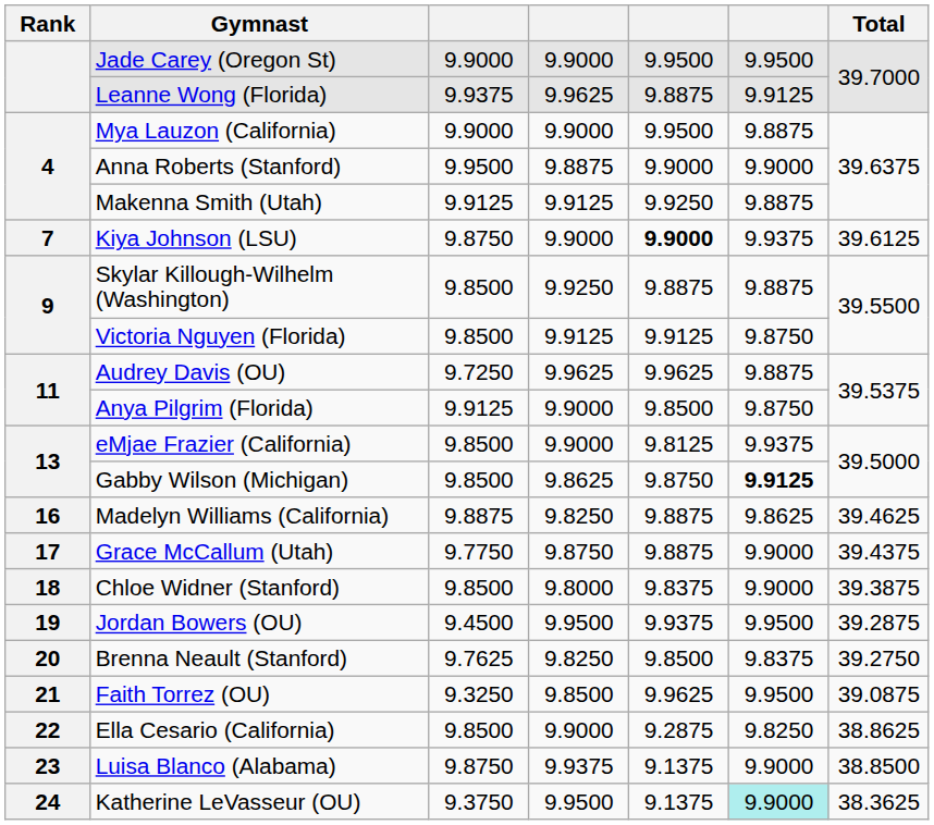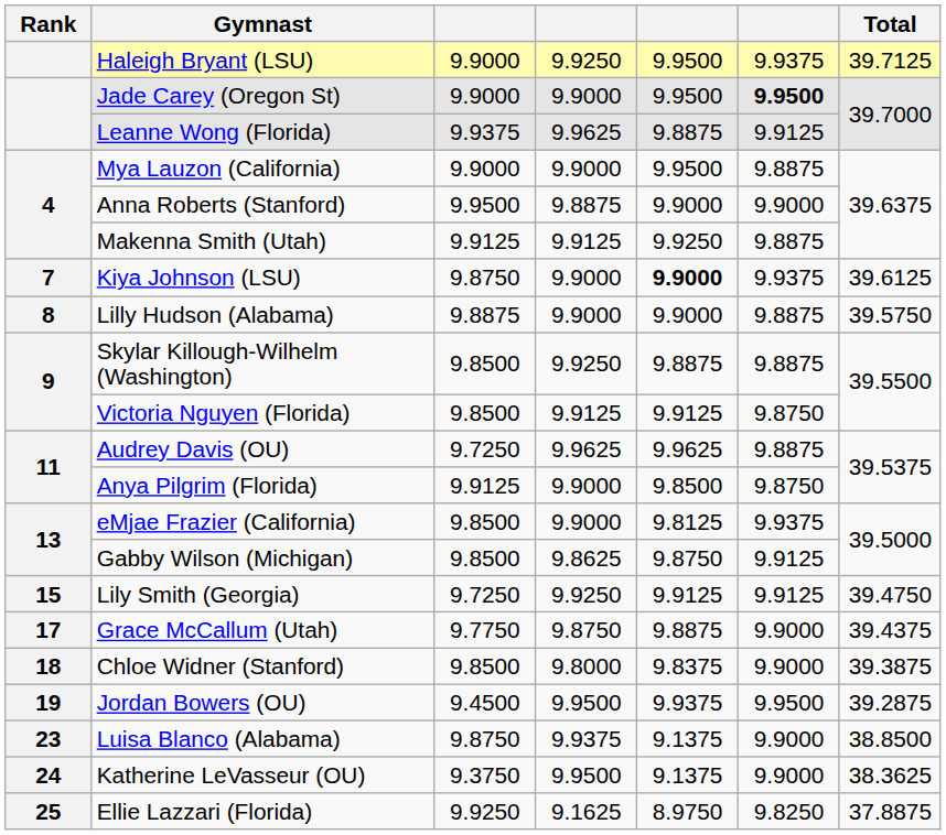+ row: Haleigh Bryant (LSU) | 9.9000 | 9.9250 | 9.9500 | 9.9375 | 39.7125
Jade Carey (Oregon St) | column 6: normal -> bold
+ row: 8 | Lilly Hudson (Alabama) | 9.8875 | 9.9000 | 9.9000 | 9.8875 | 39.5750
Gabby Wilson (Michigan) | column 6: bold -> normal
+ row: 15 | Lily Smith (Georgia) | 9.7250 | 9.9250 | 9.9125 | 9.9125 | 39.4750
- row: 16 | Madelyn Williams (California) | 9.8875 | 9.8250 | 9.8875 | 9.8625 | 39.4625
- row: 20 | Brenna Neault (Stanford) | 9.7625 | 9.8250 | 9.8500 | 9.8375 | 39.2750
- row: 21 | Faith Torrez (OU) | 9.3250 | 9.8500 | 9.9625 | 9.9500 | 39.0875
- row: 22 | Ella Cesario (California) | 9.8500 | 9.9000 | 9.2875 | 9.8250 | 38.8625
Katherine LeVasseur (OU) | column 6: paleturquoise background -> no background
+ row: 25 | Ellie Lazzari (Florida) | 9.9250 | 9.1625 | 8.9750 | 9.8250 | 37.8875
